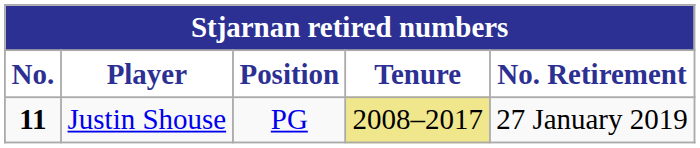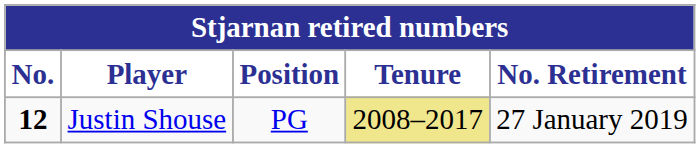Justin Shouse | No.: 11 -> 12
